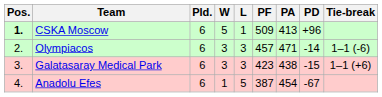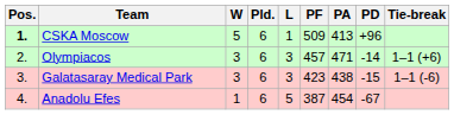columns swapped: Pld. <-> W
Olympiacos | Tie-break: 1–1 (-6) -> 1–1 (+6)
Galatasaray Medical Park | Tie-break: 1–1 (+6) -> 1–1 (-6)
